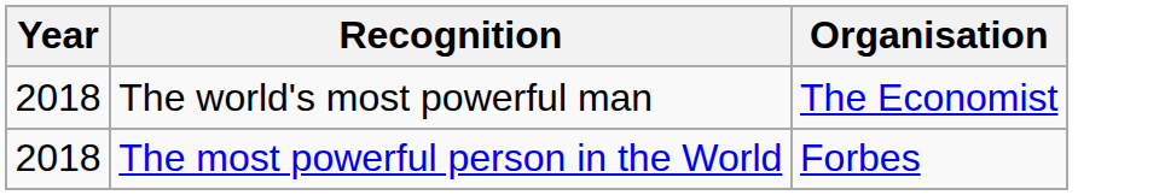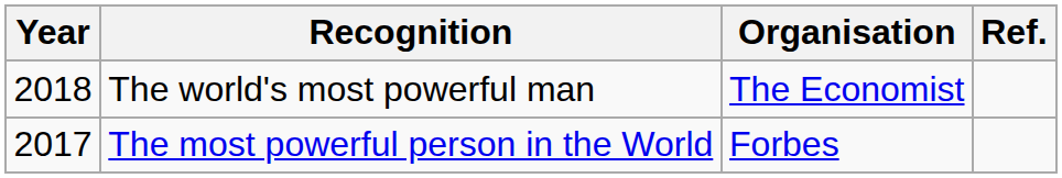+ column: Ref.
The most powerful person in the World | Year: 2018 -> 2017
